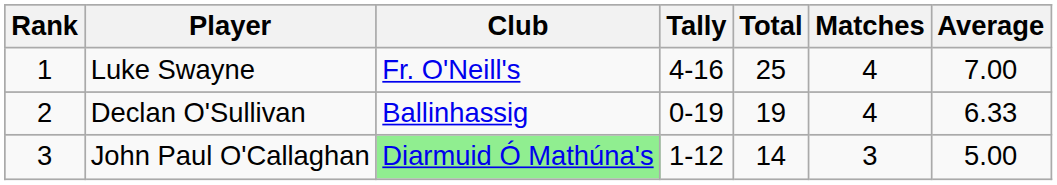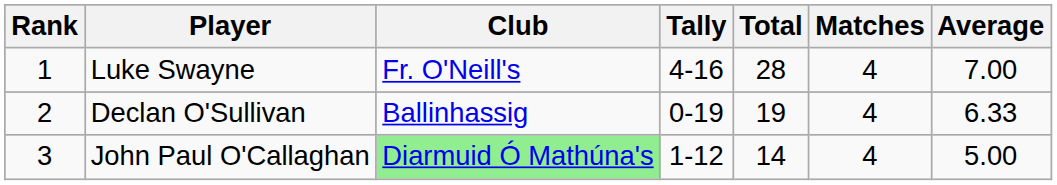Luke Swayne | Total: 25 -> 28
John Paul O'Callaghan | Matches: 3 -> 4
